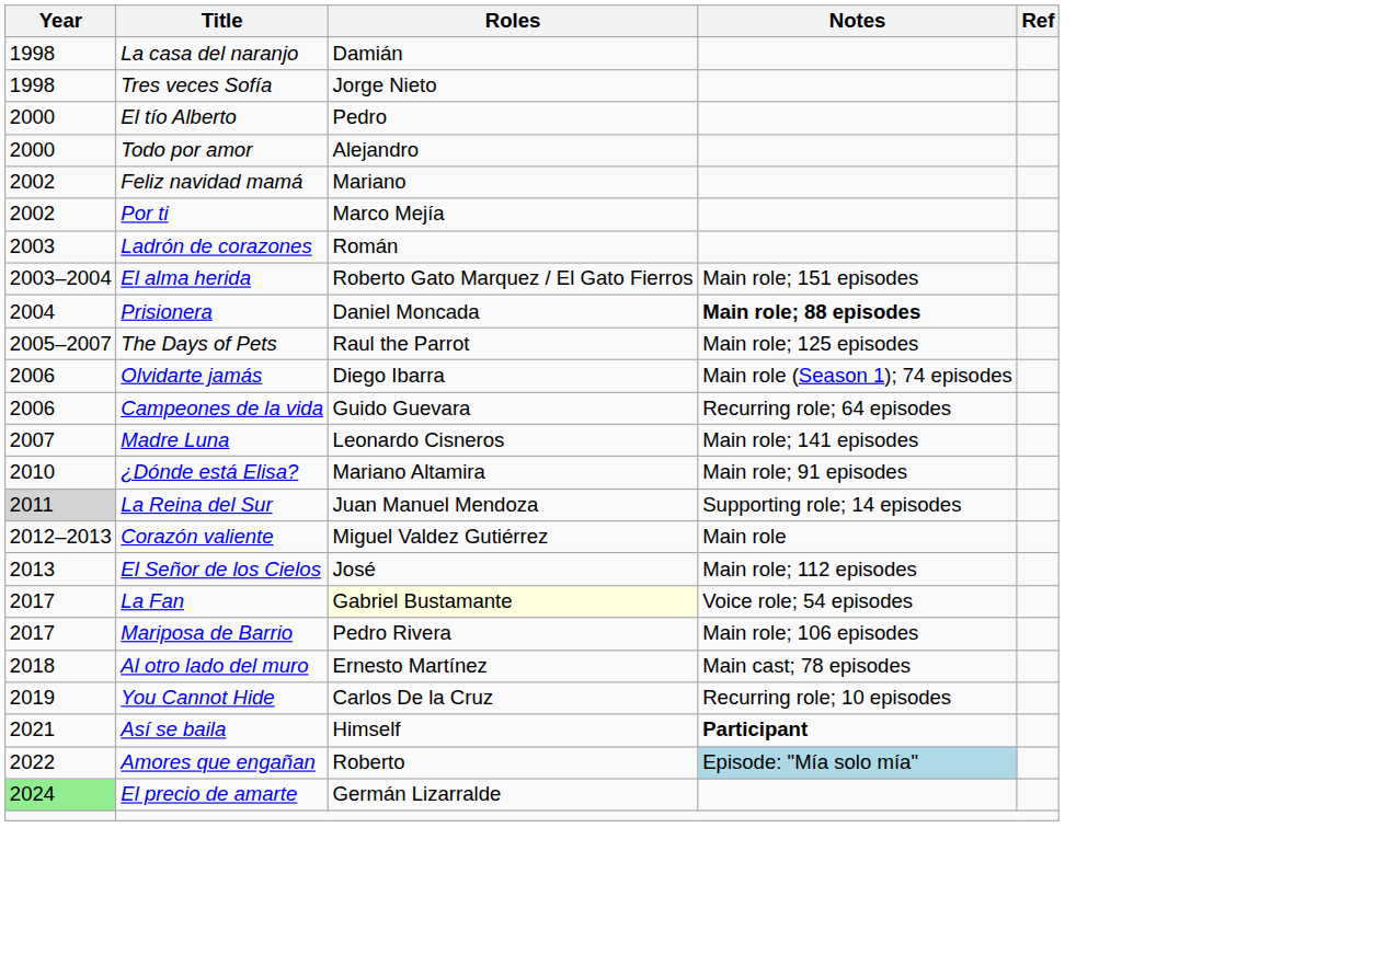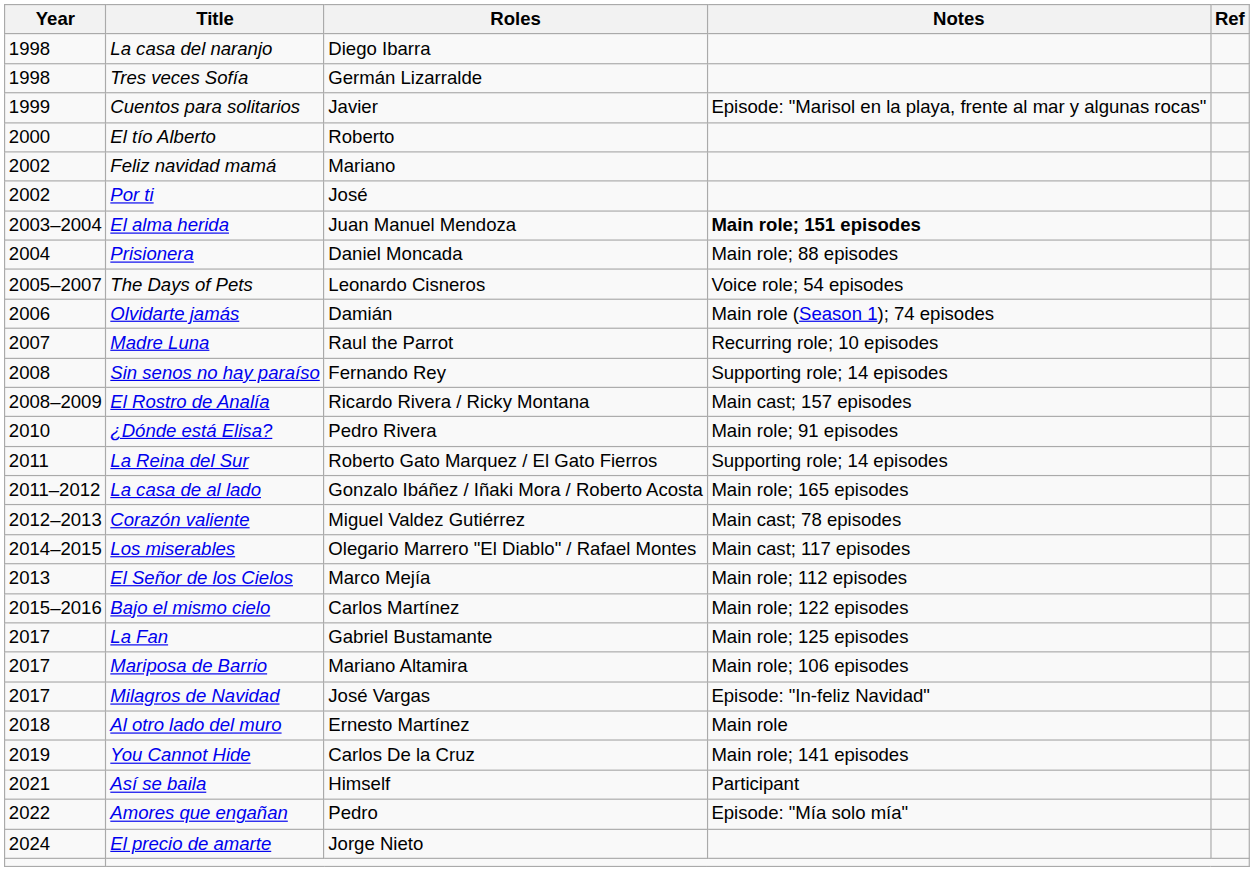La casa del naranjo | Roles: Damián -> Diego Ibarra
Tres veces Sofía | Roles: Jorge Nieto -> Germán Lizarralde
+ row: 1999 | Cuentos para solitarios | Javier | Episode: "Marisol en la playa, frente al mar y algunas rocas"
El tío Alberto | Roles: Pedro -> Roberto
- row: 2000 | Todo por amor | Alejandro
Por ti | Roles: Marco Mejía -> José
- row: 2003 | Ladrón de corazones | Román
El alma herida | Roles: Roberto Gato Marquez / El Gato Fierros -> Juan Manuel Mendoza
El alma herida | Notes: normal -> bold
Prisionera | Notes: bold -> normal
The Days of Pets | Roles: Raul the Parrot -> Leonardo Cisneros
The Days of Pets | Notes: Main role; 125 episodes -> Voice role; 54 episodes
Olvidarte jamás | Roles: Diego Ibarra -> Damián
- row: 2006 | Campeones de la vida | Guido Guevara | Recurring role; 64 episodes
Madre Luna | Roles: Leonardo Cisneros -> Raul the Parrot
Madre Luna | Notes: Main role; 141 episodes -> Recurring role; 10 episodes
+ row: 2008 | Sin senos no hay paraíso | Fernando Rey | Supporting role; 14 episodes
+ row: 2008–2009 | El Rostro de Analía | Ricardo Rivera / Ricky Montana | Main cast; 157 episodes
¿Dónde está Elisa? | Roles: Mariano Altamira -> Pedro Rivera
La Reina del Sur | Year: lightgrey background -> no background
La Reina del Sur | Roles: Juan Manuel Mendoza -> Roberto Gato Marquez / El Gato Fierros
+ row: 2011–2012 | La casa de al lado | Gonzalo Ibáñez / Iñaki Mora / Roberto Acosta | Main role; 165 episodes
Corazón valiente | Notes: Main role -> Main cast; 78 episodes
+ row: 2014–2015 | Los miserables | Olegario Marrero "El Diablo" / Rafael Montes | Main cast; 117 episodes
El Señor de los Cielos | Roles: José -> Marco Mejía
+ row: 2015–2016 | Bajo el mismo cielo | Carlos Martínez | Main role; 122 episodes
La Fan | Roles: lightyellow background -> no background
La Fan | Notes: Voice role; 54 episodes -> Main role; 125 episodes
Mariposa de Barrio | Roles: Pedro Rivera -> Mariano Altamira
+ row: 2017 | Milagros de Navidad | José Vargas | Episode: "In-feliz Navidad"
Al otro lado del muro | Notes: Main cast; 78 episodes -> Main role
You Cannot Hide | Notes: Recurring role; 10 episodes -> Main role; 141 episodes
Así se baila | Notes: bold -> normal
Amores que engañan | Roles: Roberto -> Pedro
Amores que engañan | Notes: lightblue background -> no background
El precio de amarte | Year: lightgreen background -> no background
El precio de amarte | Roles: Germán Lizarralde -> Jorge Nieto
